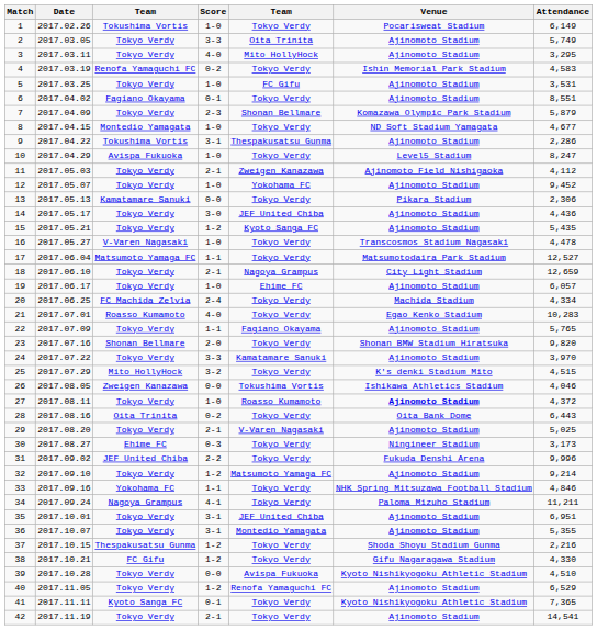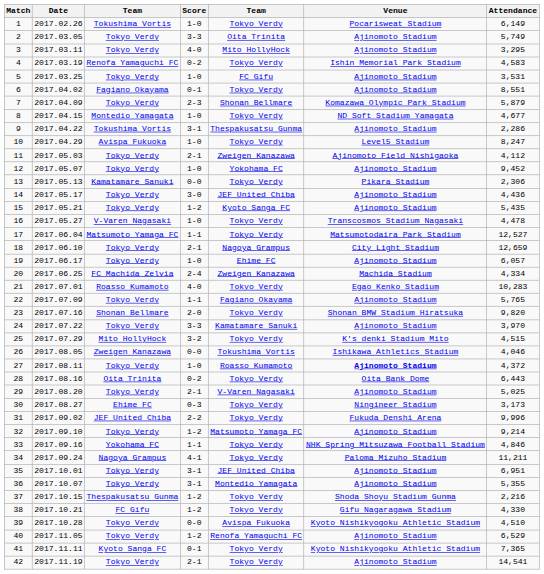20 | column 5: Tokyo Verdy -> Zweigen Kanazawa
